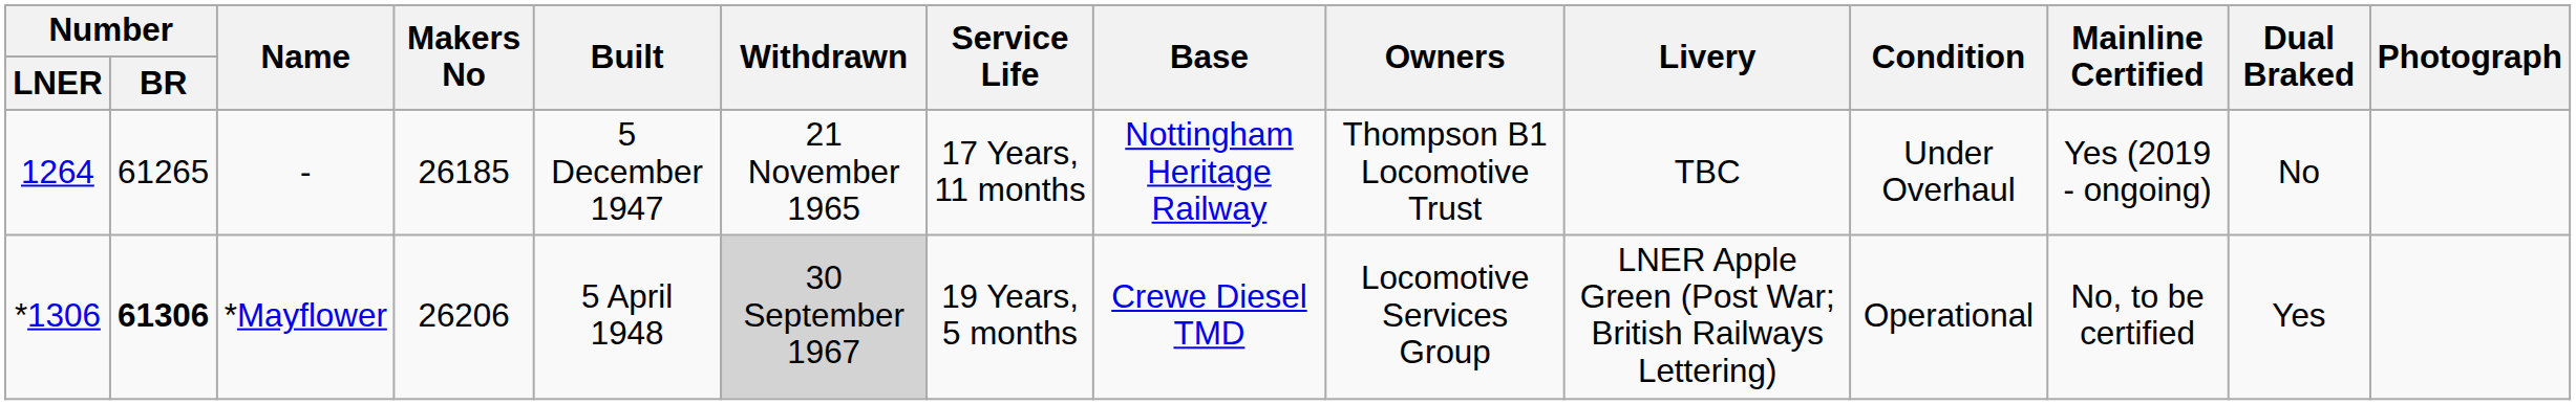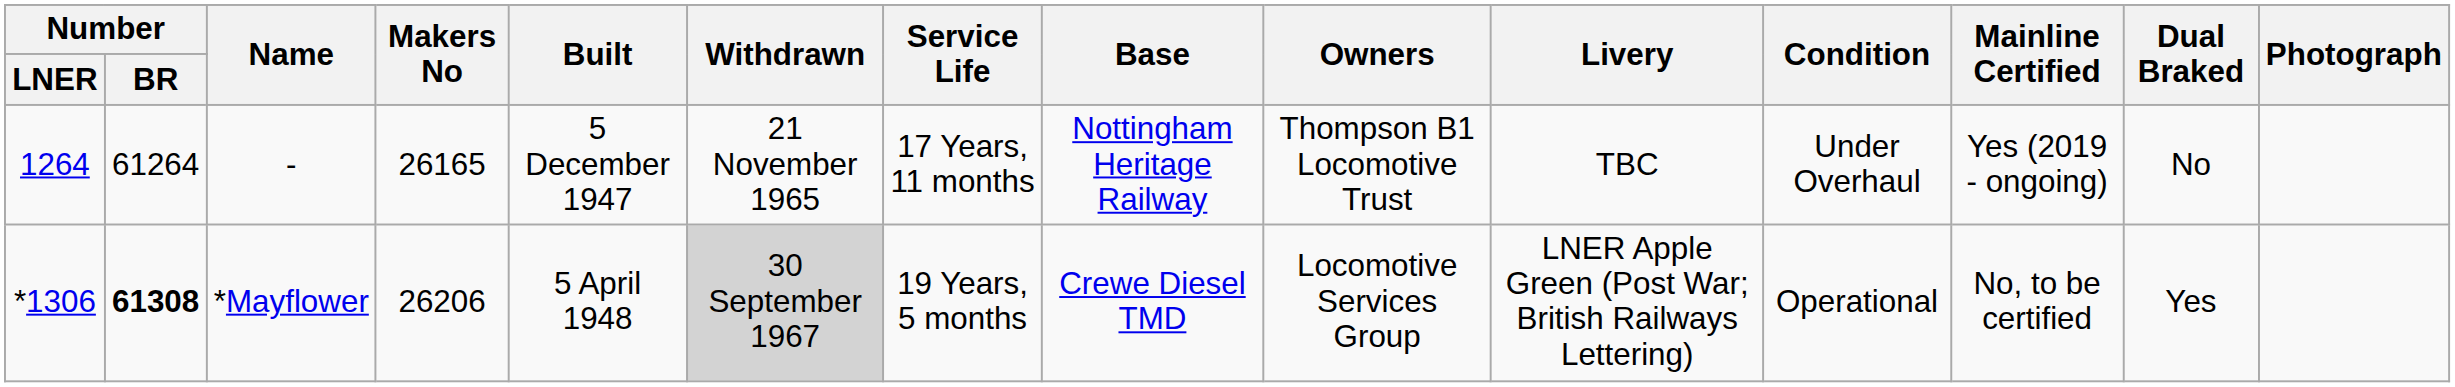- | Number / BR: 61265 -> 61264
- | Makers No: 26185 -> 26165
*Mayflower | Number / BR: 61306 -> 61308
